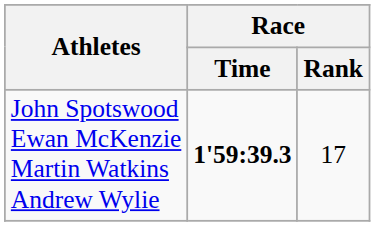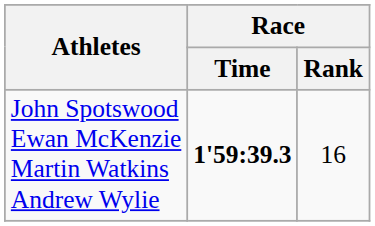John Spotswood Ewan McKenzie Martin Watkins Andrew Wylie | Race / Rank: 17 -> 16
